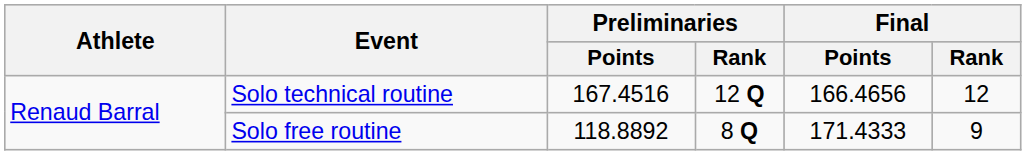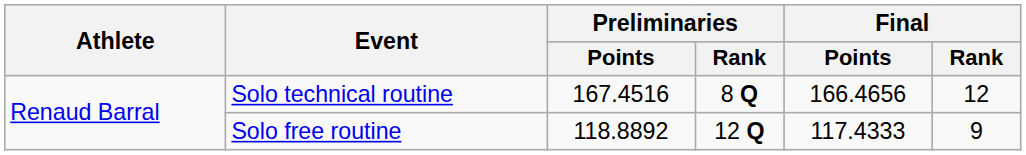Solo technical routine | Preliminaries / Rank: 12 Q -> 8 Q
Solo free routine | Preliminaries / Rank: 8 Q -> 12 Q
Solo free routine | Final / Points: 171.4333 -> 117.4333
